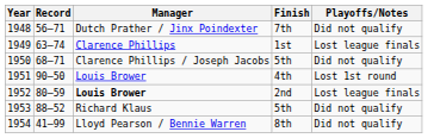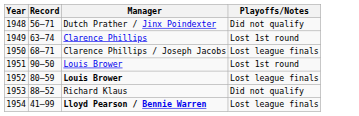- column: Finish | 7th | 1st | 5th | 4th | 2nd | 5th | 8th
1949 | Playoffs/Notes: Lost league finals -> Lost 1st round
1950 | Playoffs/Notes: Did not qualify -> Lost league finals
1954 | Manager: normal -> bold
1954 | Playoffs/Notes: Did not qualify -> Lost league finals
